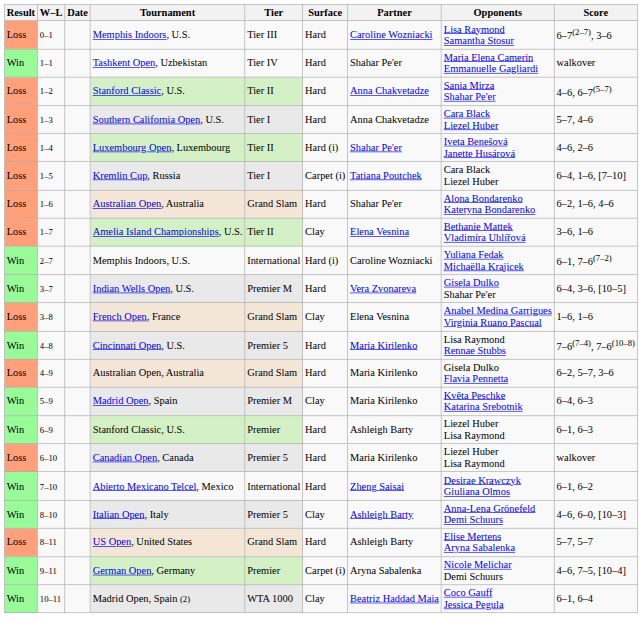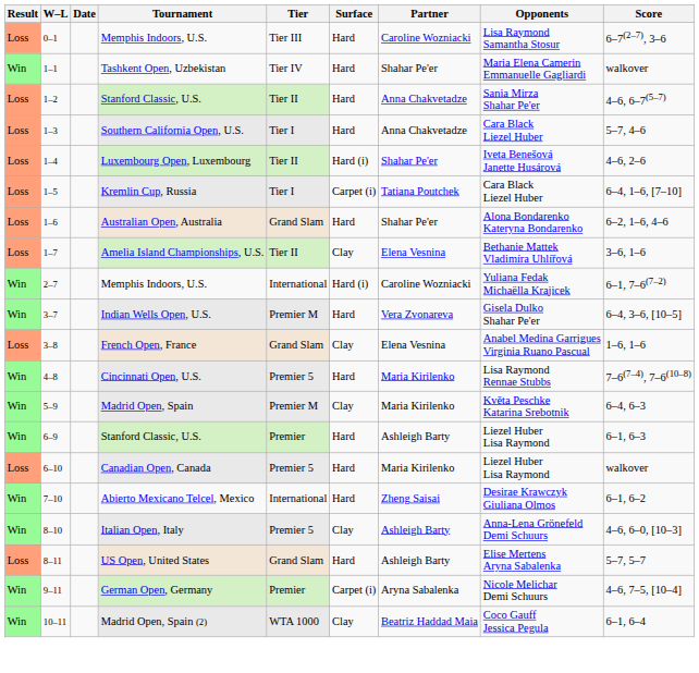- row: Loss | 4–9 | Australian Open, Australia | Grand Slam | Hard | Maria Kirilenko | Gisela Dulko Flavia Pennetta | 6–2, 5–7, 3–6
